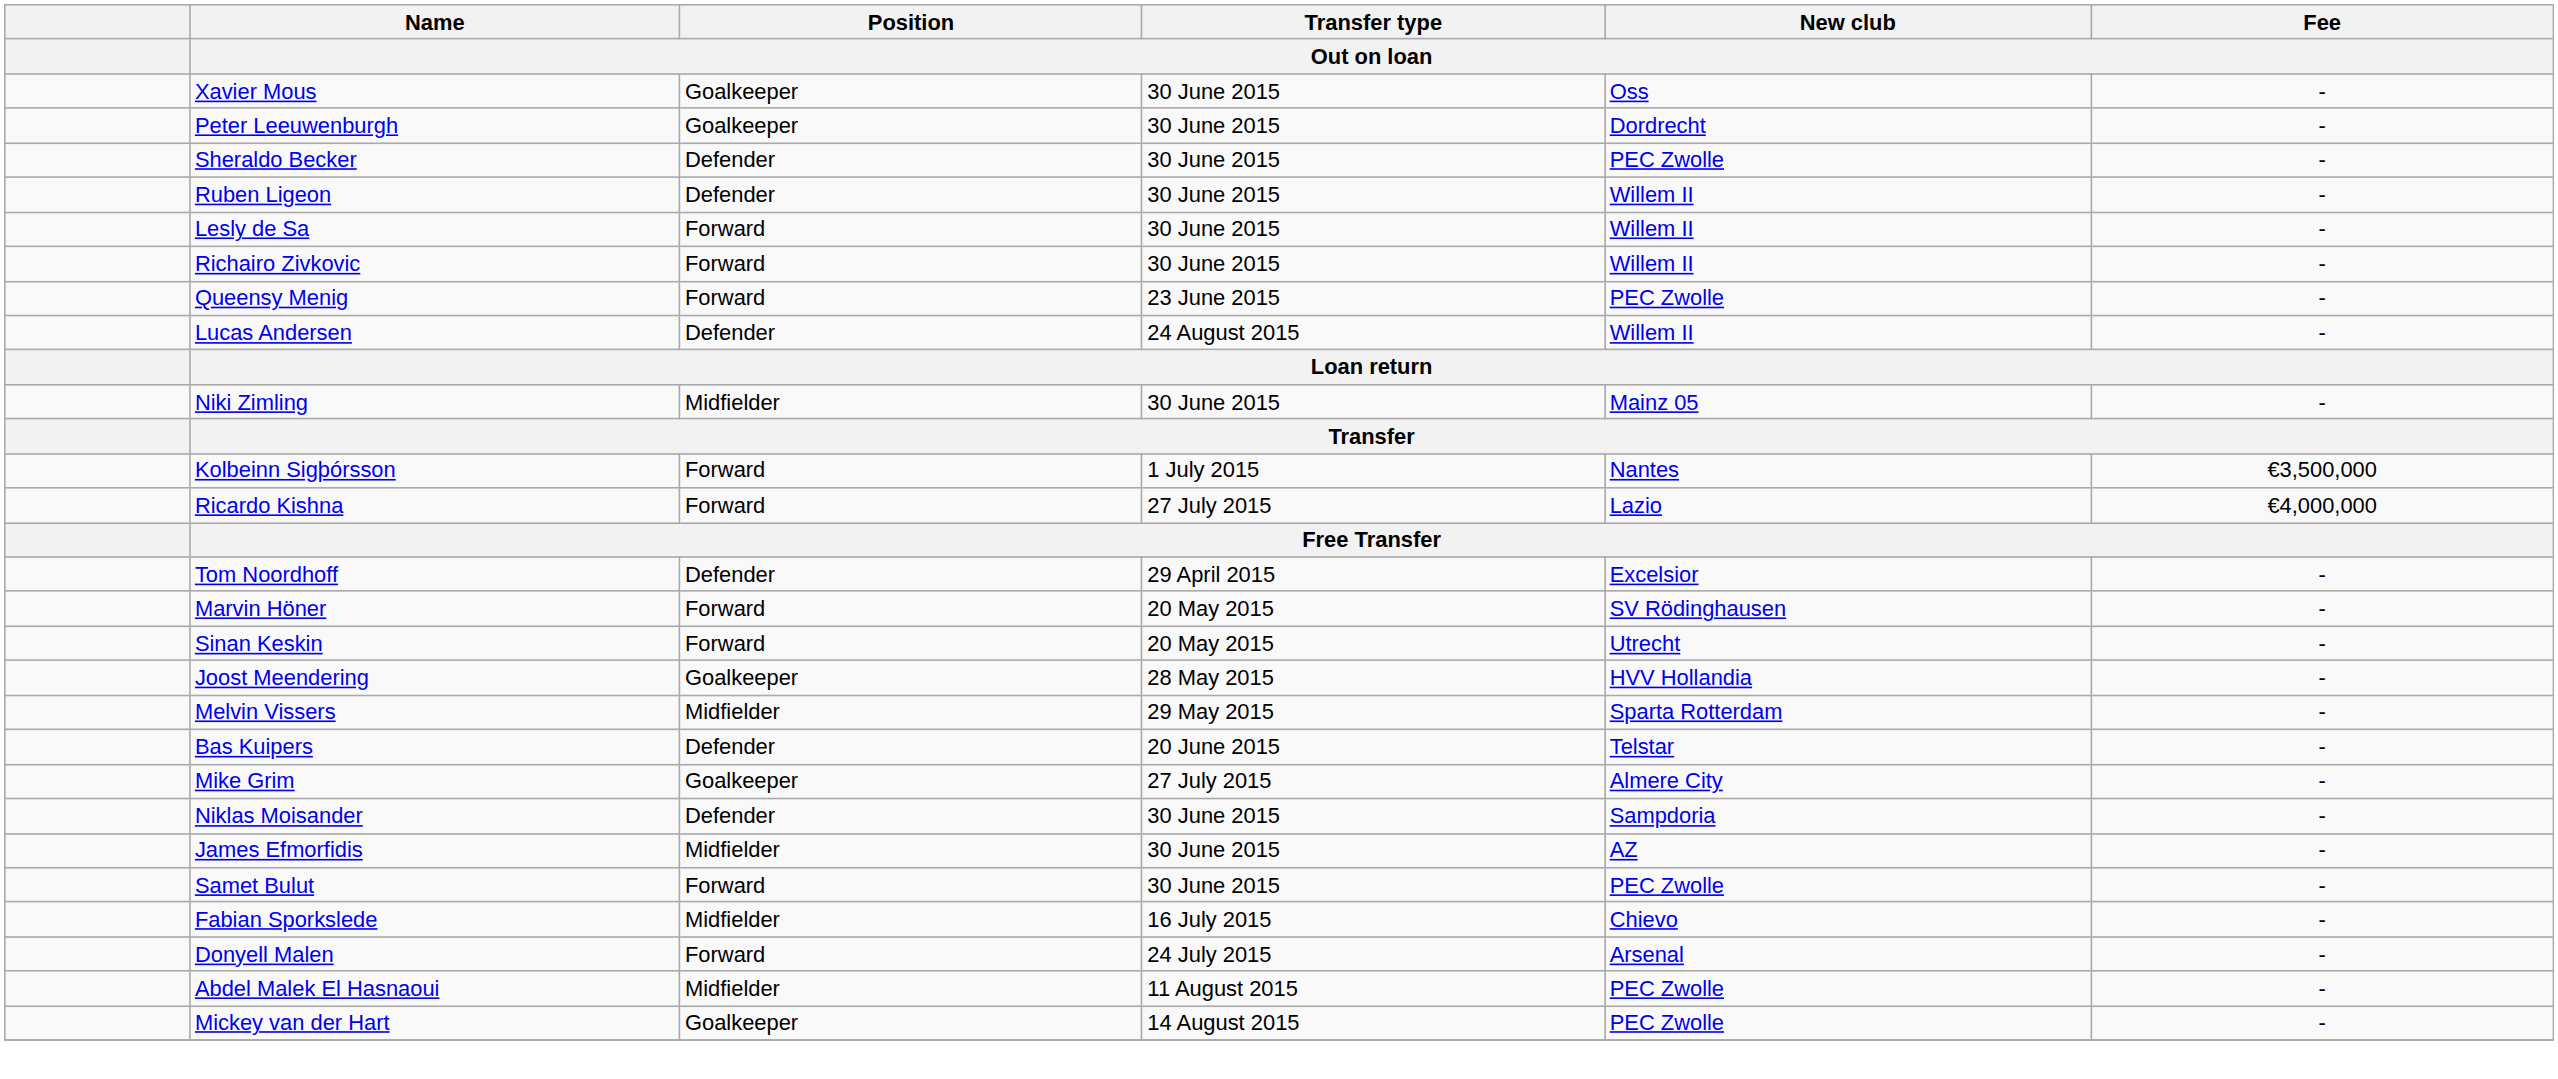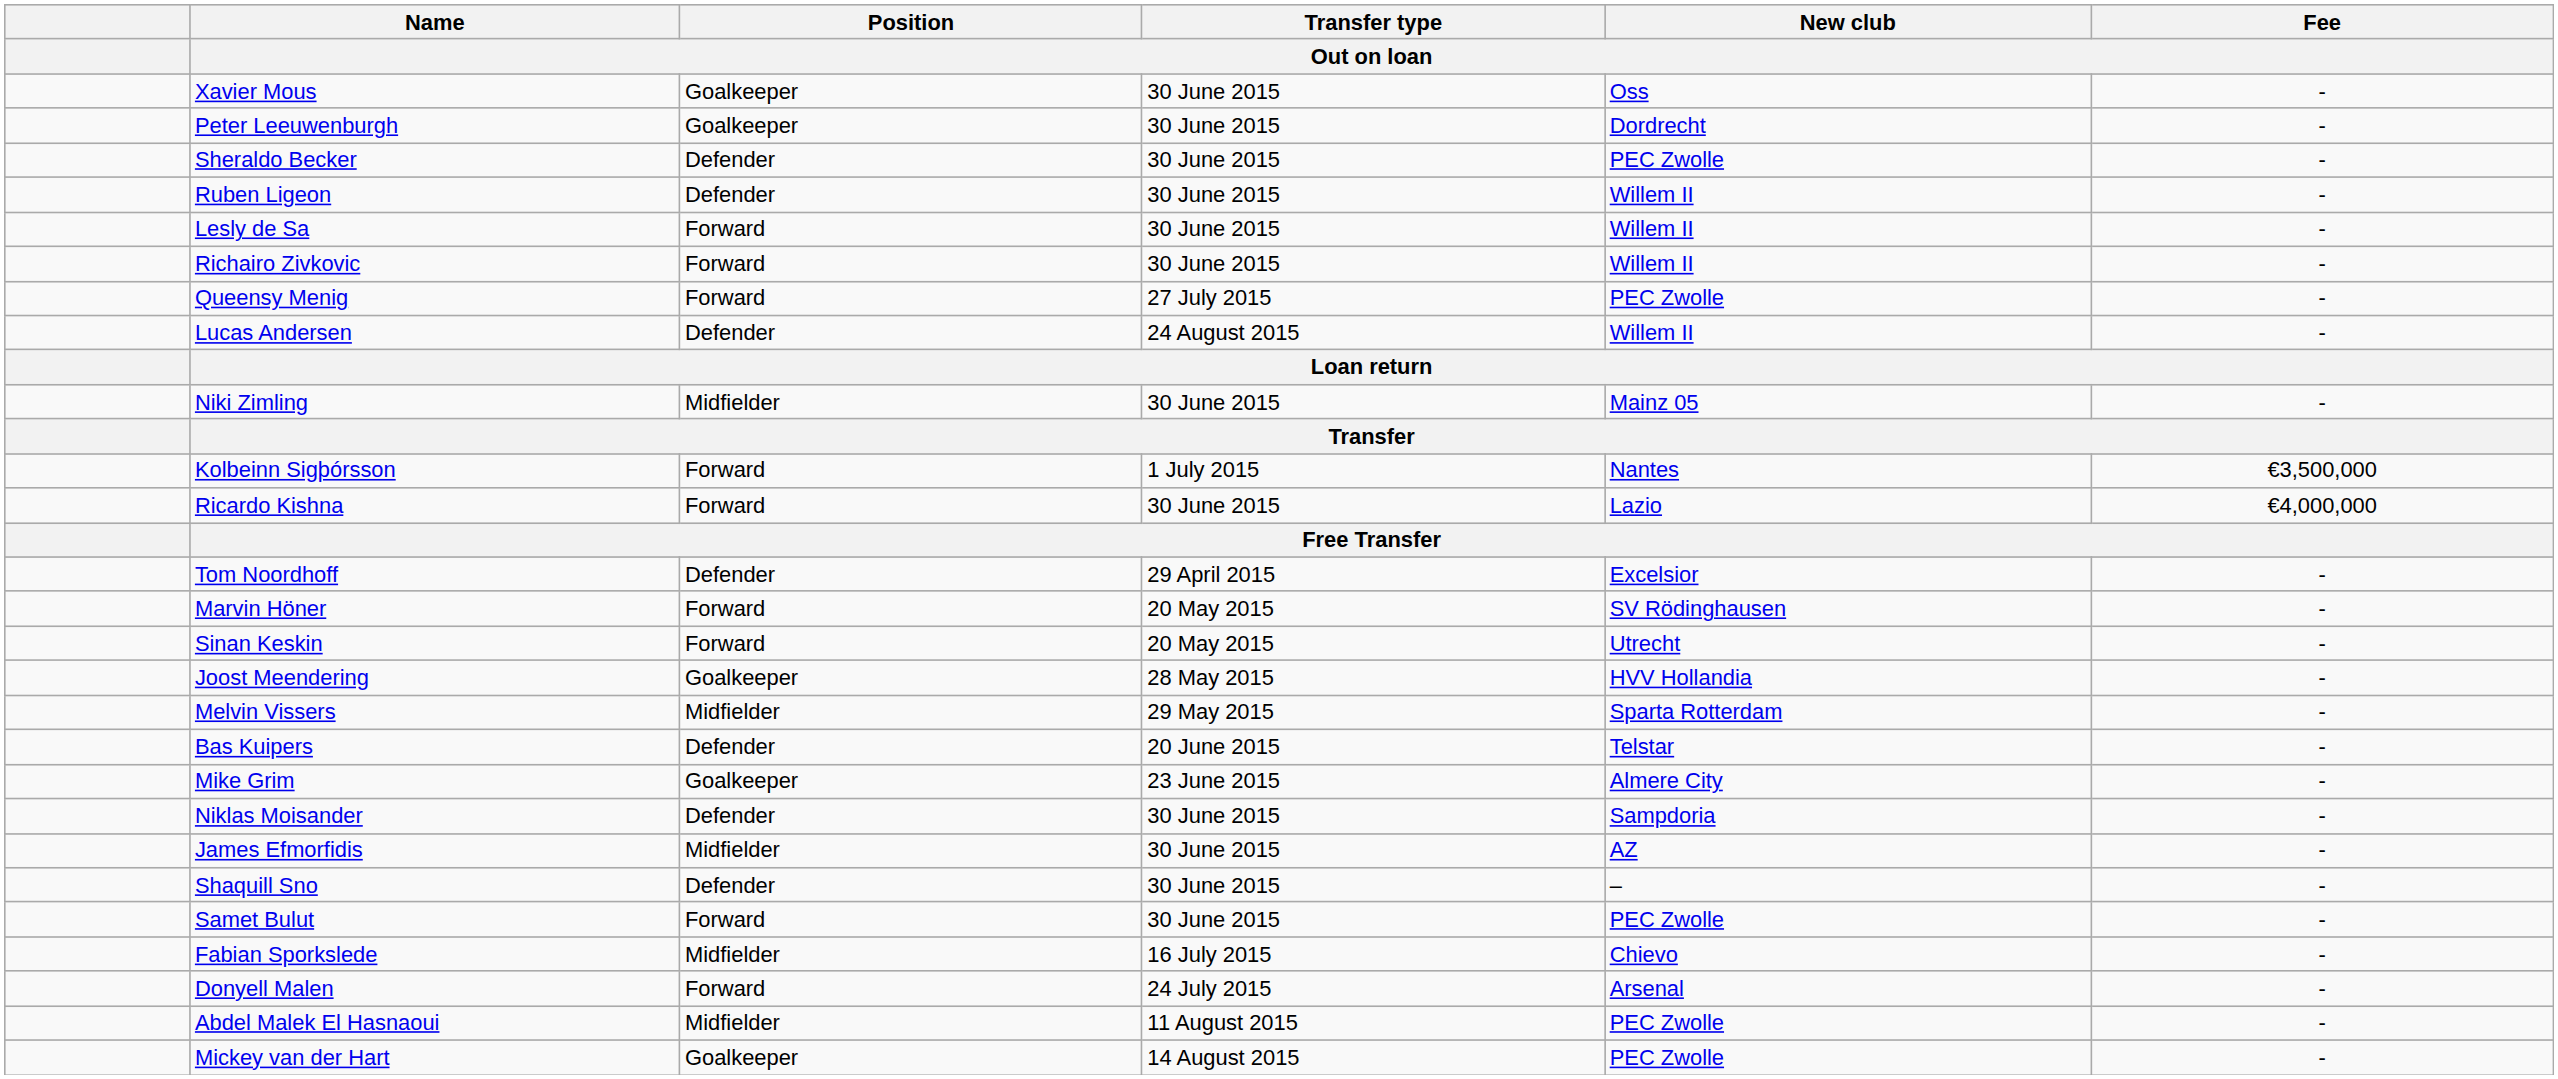Queensy Menig | Transfer type / Out on loan: 23 June 2015 -> 27 July 2015
Ricardo Kishna | Transfer type / Out on loan: 27 July 2015 -> 30 June 2015
Mike Grim | Transfer type / Out on loan: 27 July 2015 -> 23 June 2015
+ row: Shaquill Sno | Defender | 30 June 2015 | – | -
